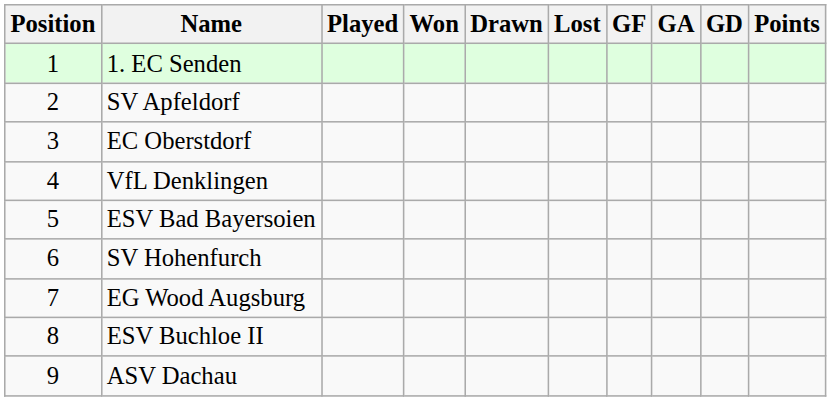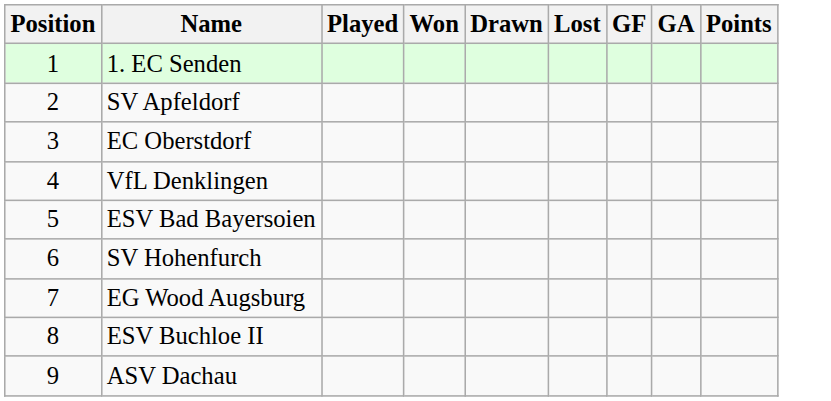- column: GD
